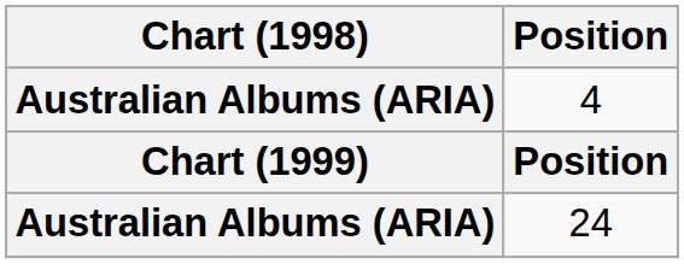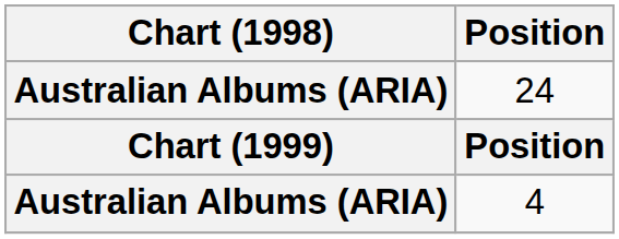rows swapped: 4 <-> 24
